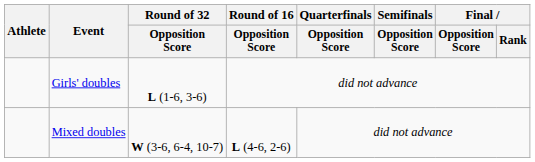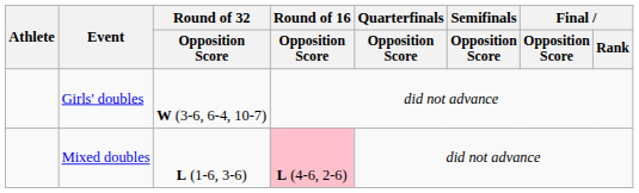Girls' doubles | Round of 32 / Opposition Score: L (1-6, 3-6) -> W (3-6, 6-4, 10-7)
Mixed doubles | Round of 32 / Opposition Score: W (3-6, 6-4, 10-7) -> L (1-6, 3-6)
Mixed doubles | Round of 16 / Opposition Score: no background -> pink background
